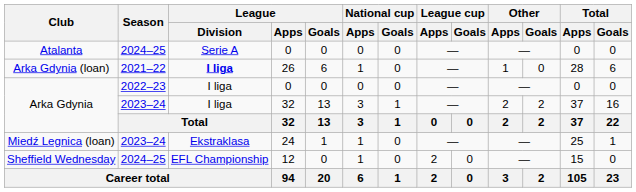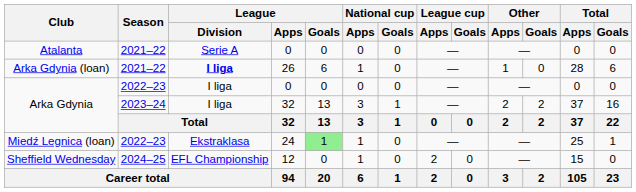Atalanta | Season: 2024–25 -> 2021–22
Miedź Legnica (loan) | Season: 2023–24 -> 2022–23
Miedź Legnica (loan) | League / Goals: no background -> lightgreen background
